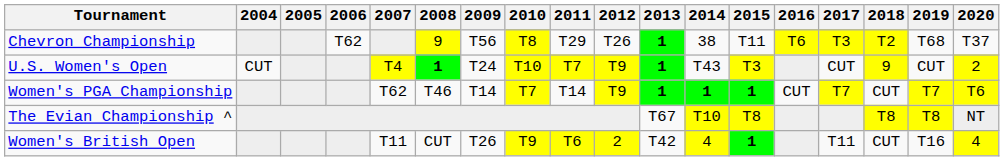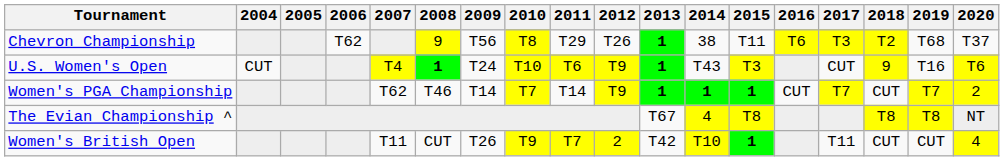U.S. Women's Open | 2011: T7 -> T6
U.S. Women's Open | 2019: CUT -> T16
U.S. Women's Open | 2020: 2 -> T6
Women's PGA Championship | 2020: T6 -> 2
The Evian Championship ^ | 2014: T10 -> 4
Women's British Open | 2011: T6 -> T7
Women's British Open | 2014: 4 -> T10
Women's British Open | 2019: T16 -> CUT
